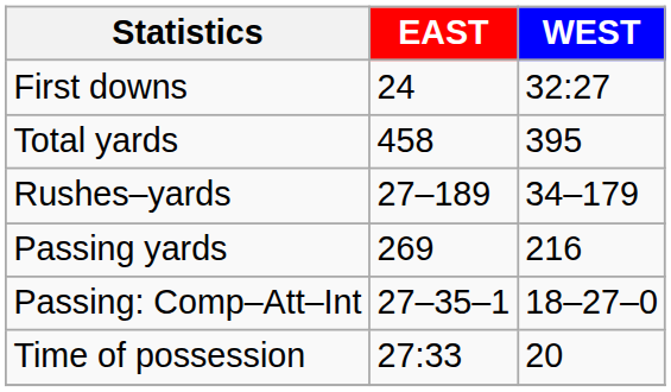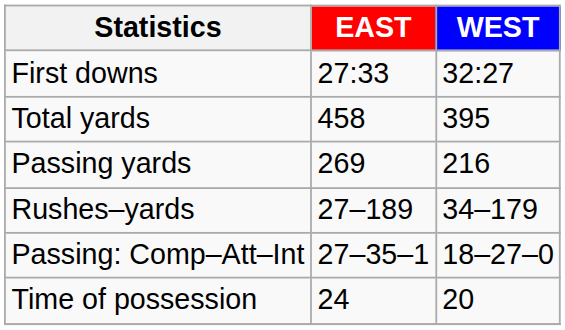First downs | EAST: 24 -> 27:33
rows swapped: Rushes–yards <-> Passing yards
Time of possession | EAST: 27:33 -> 24
